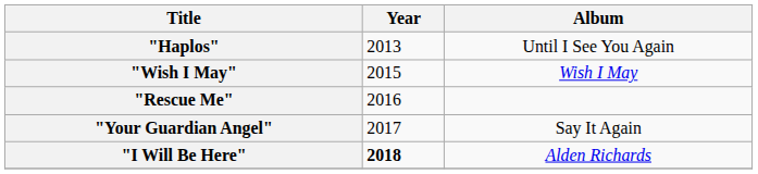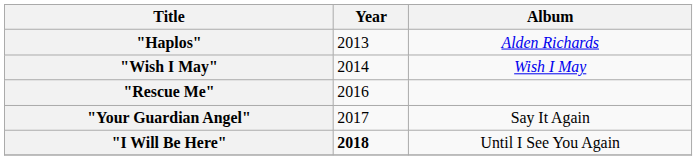"Haplos" | Album: Until I See You Again -> Alden Richards
"Wish I May" | Year: 2015 -> 2014
"I Will Be Here" | Album: Alden Richards -> Until I See You Again
